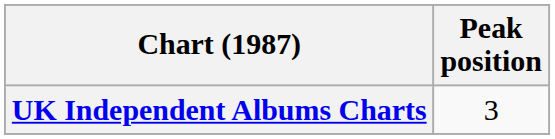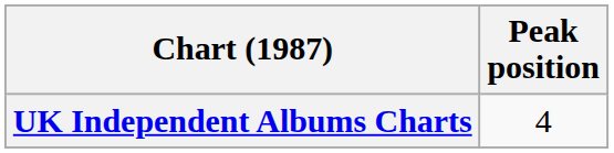UK Independent Albums Charts | Peak position: 3 -> 4
